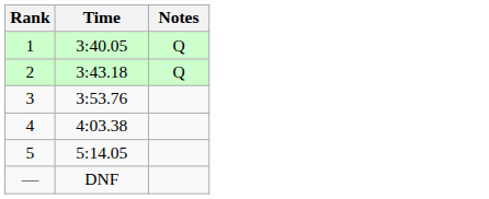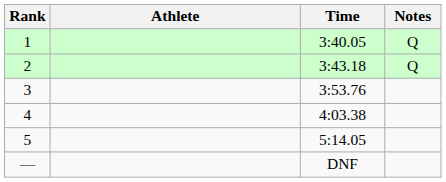+ column: Athlete
